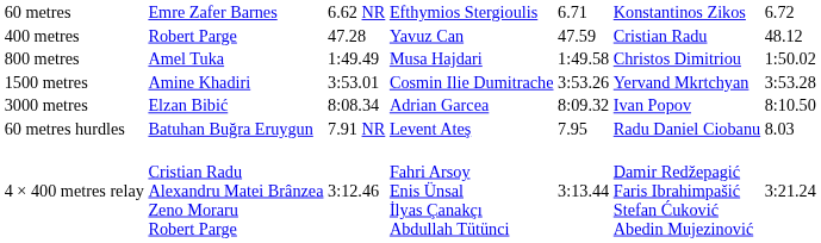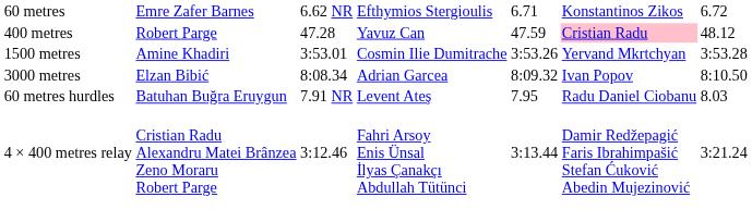400 metres | column 6: no background -> pink background
- row: 800 metres | Amel Tuka | 1:49.49 | Musa Hajdari | 1:49.58 | Christos Dimitriou | 1:50.02
